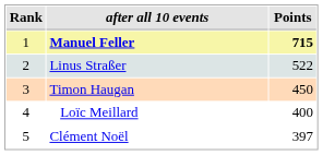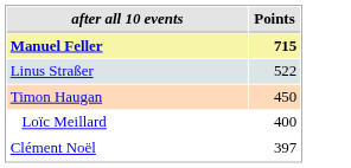- column: Rank | 1 | 2 | 3 | 4 | 5
